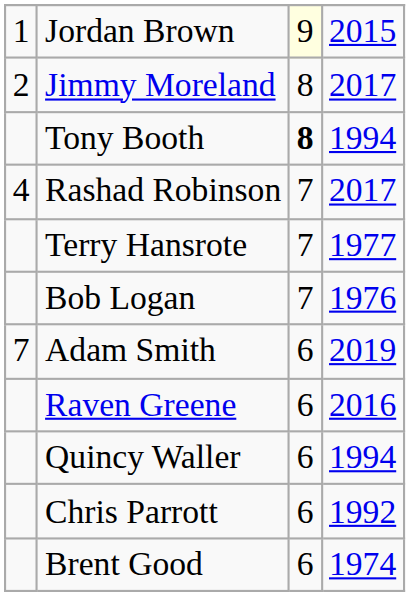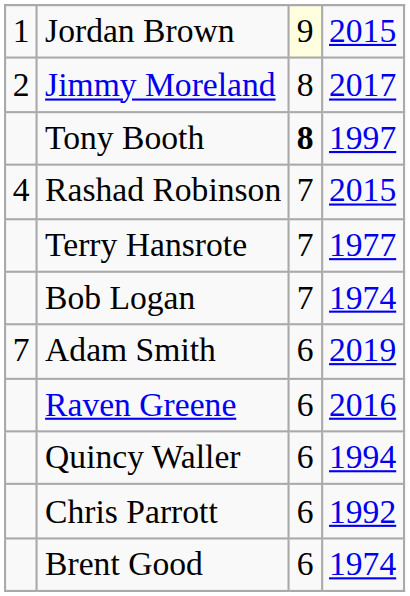Tony Booth | column 4: 1994 -> 1997
Rashad Robinson | column 4: 2017 -> 2015
Bob Logan | column 4: 1976 -> 1974
